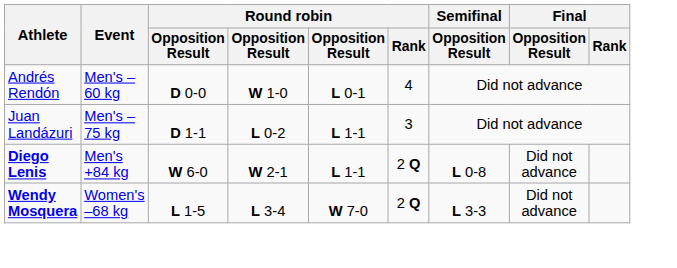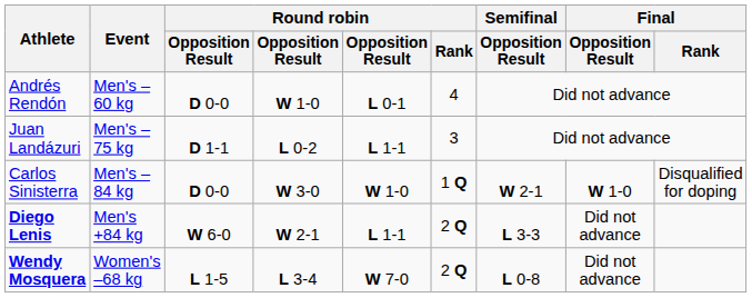+ row: Carlos Sinisterra | Men's –84 kg | D 0-0 | W 3-0 | W 1-0 | 1 Q | W 2-1 | W 1-0 | Disqualified for doping
Diego Lenis | Semifinal / Opposition Result: L 0-8 -> L 3-3
Wendy Mosquera | Semifinal / Opposition Result: L 3-3 -> L 0-8
